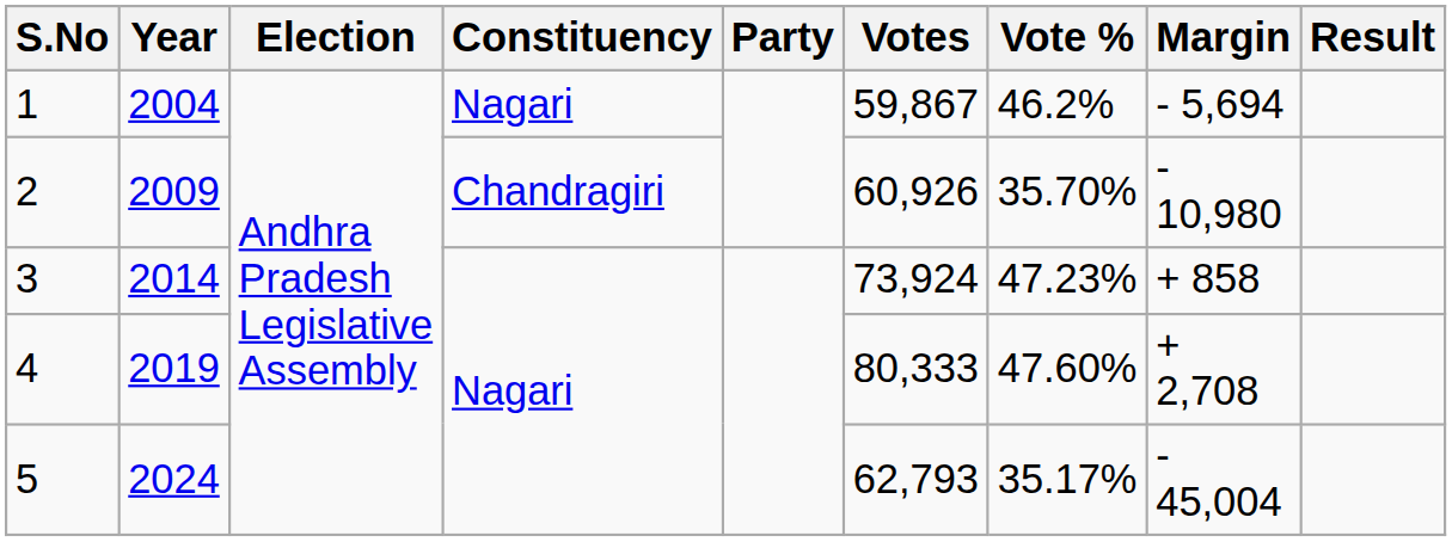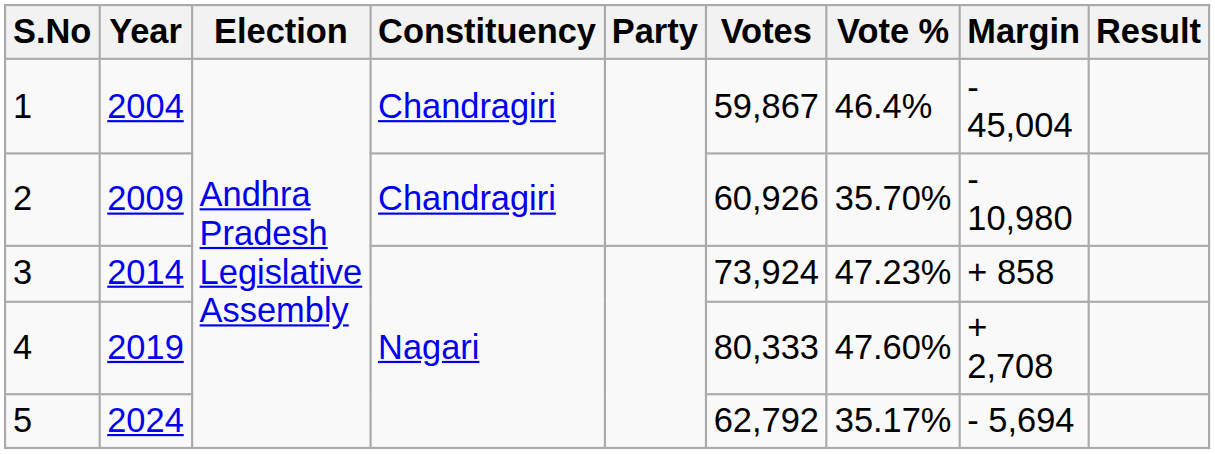1 | Constituency: Nagari -> Chandragiri
1 | Vote %: 46.2% -> 46.4%
1 | Margin: - 5,694 -> - 45,004
5 | Votes: 62,793 -> 62,792
5 | Margin: - 45,004 -> - 5,694
